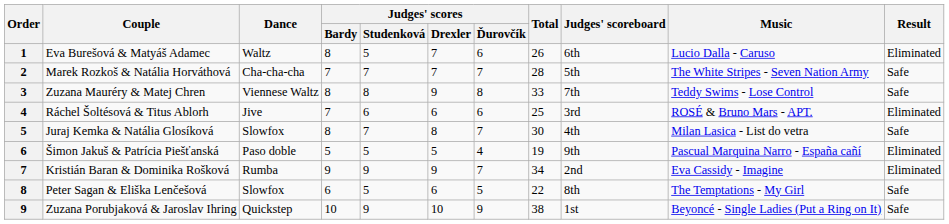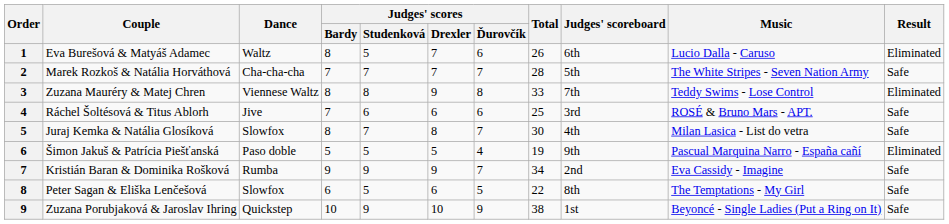Zuzana Mauréry & Matej Chren | Result: Safe -> Eliminated
Ráchel Šoltésová & Titus Ablorh | Result: Eliminated -> Safe
Kristián Baran & Dominika Rošková | Result: Eliminated -> Safe
